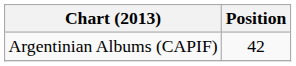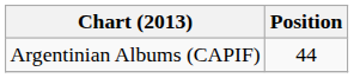Argentinian Albums (CAPIF) | Position: 42 -> 44
